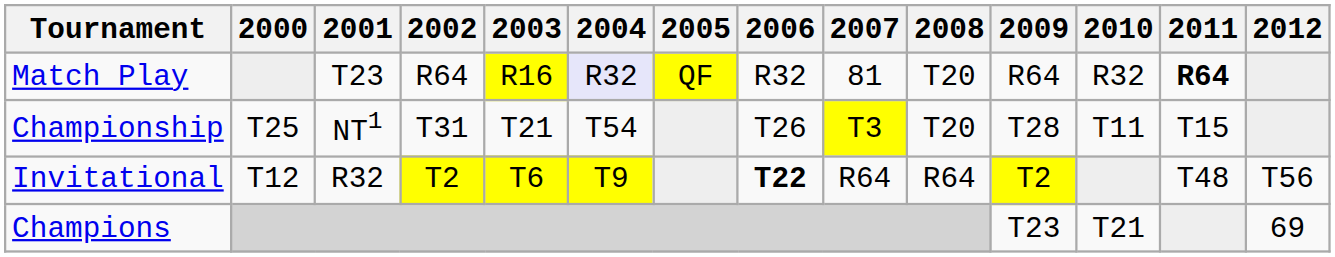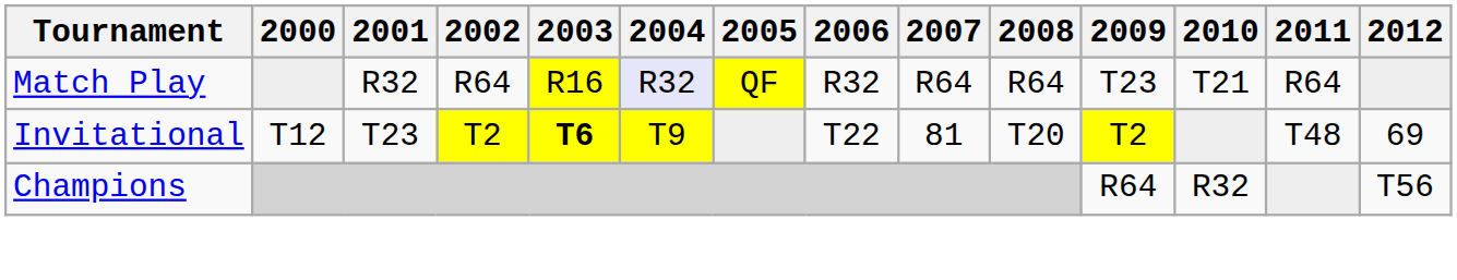Match Play | 2001: T23 -> R32
Match Play | 2007: 81 -> R64
Match Play | 2008: T20 -> R64
Match Play | 2009: R64 -> T23
Match Play | 2010: R32 -> T21
Match Play | 2011: bold -> normal
- row: Championship | T25 | NT1 | T31 | T21 | T54 | T26 | T3 | T20 | T28 | T11 | T15
Invitational | 2001: R32 -> T23
Invitational | 2003: normal -> bold
Invitational | 2006: bold -> normal
Invitational | 2007: R64 -> 81
Invitational | 2008: R64 -> T20
Invitational | 2012: T56 -> 69
Champions | 2009: T23 -> R64
Champions | 2010: T21 -> R32
Champions | 2012: 69 -> T56
